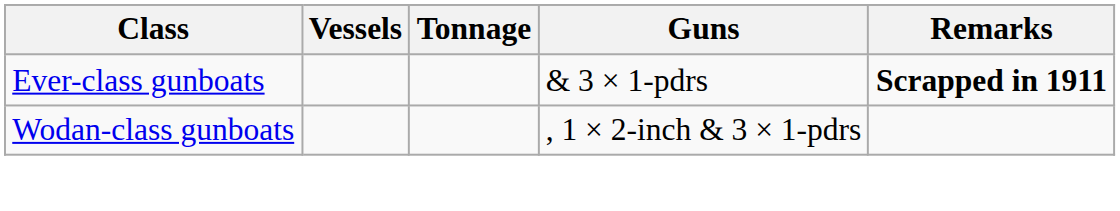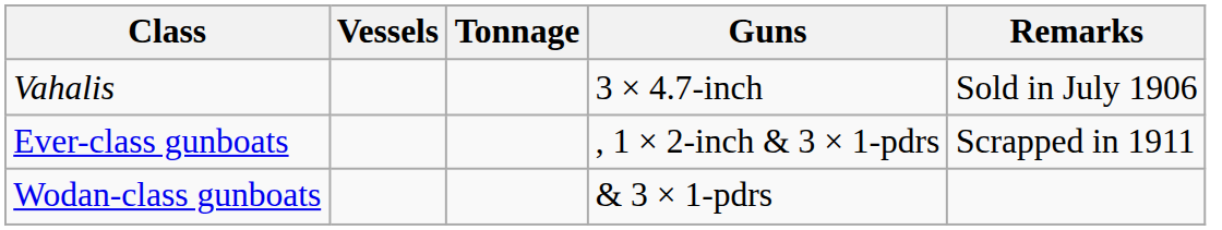+ row: Vahalis | 3 × 4.7-inch | Sold in July 1906
Ever-class gunboats | Guns: & 3 × 1-pdrs -> , 1 × 2-inch & 3 × 1-pdrs
Ever-class gunboats | Remarks: bold -> normal
Wodan-class gunboats | Guns: , 1 × 2-inch & 3 × 1-pdrs -> & 3 × 1-pdrs
